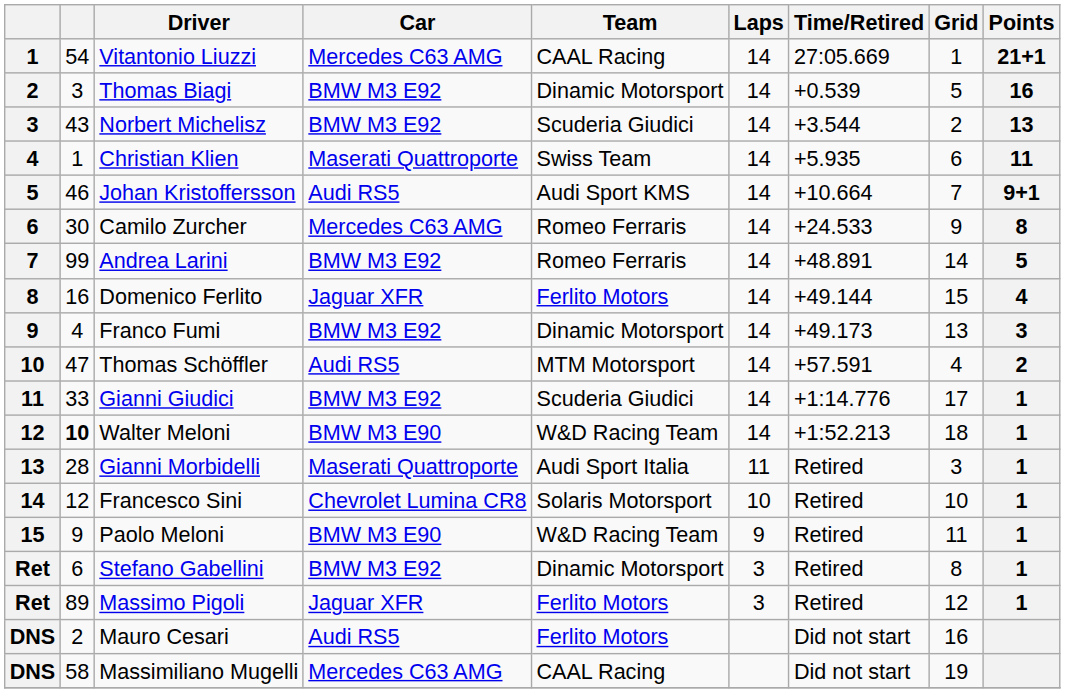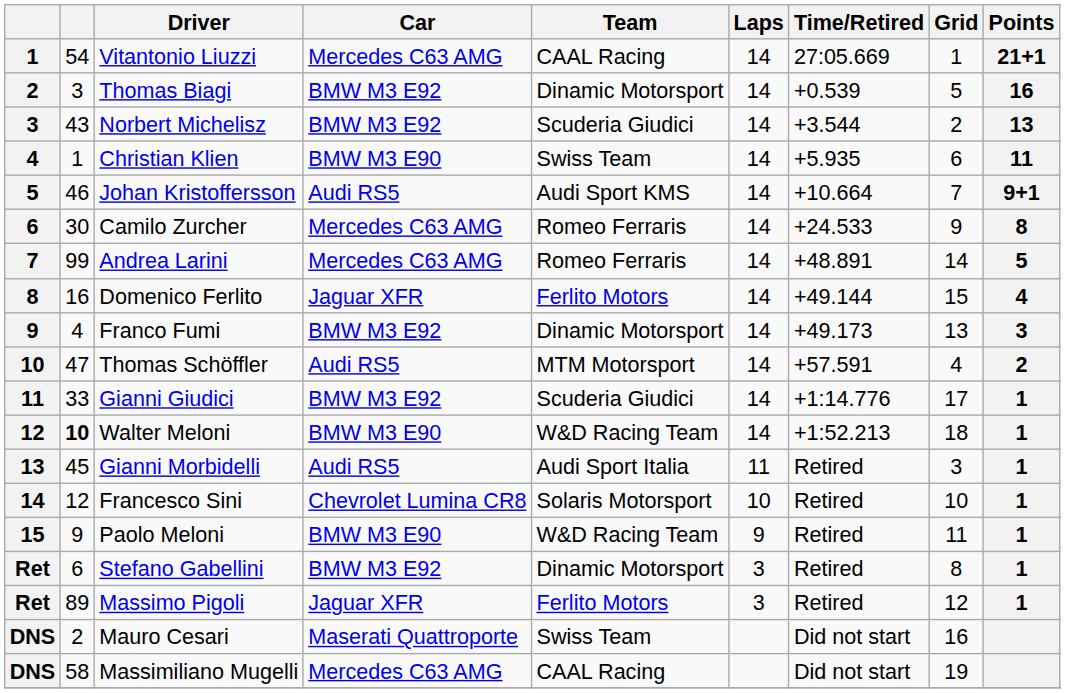Christian Klien | Car: Maserati Quattroporte -> BMW M3 E90
Andrea Larini | Car: BMW M3 E92 -> Mercedes C63 AMG
Gianni Morbidelli | column 2: 28 -> 45
Gianni Morbidelli | Car: Maserati Quattroporte -> Audi RS5
Mauro Cesari | Car: Audi RS5 -> Maserati Quattroporte
Mauro Cesari | Team: Ferlito Motors -> Swiss Team
